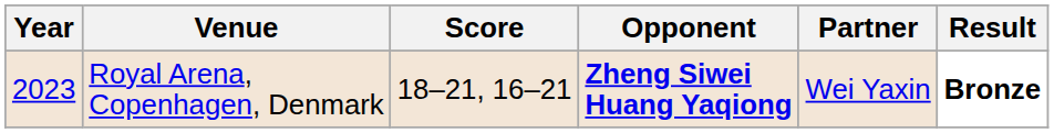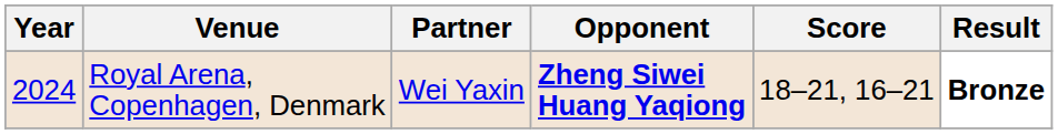columns swapped: Partner <-> Score
Royal Arena, Copenhagen, Denmark | Year: 2023 -> 2024
